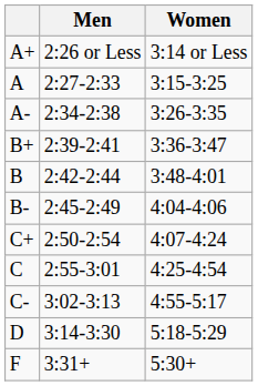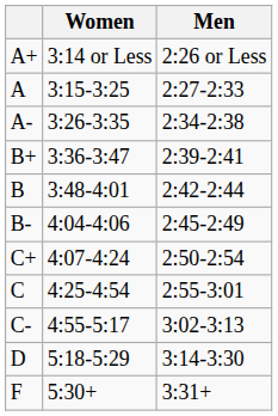columns swapped: Men <-> Women
